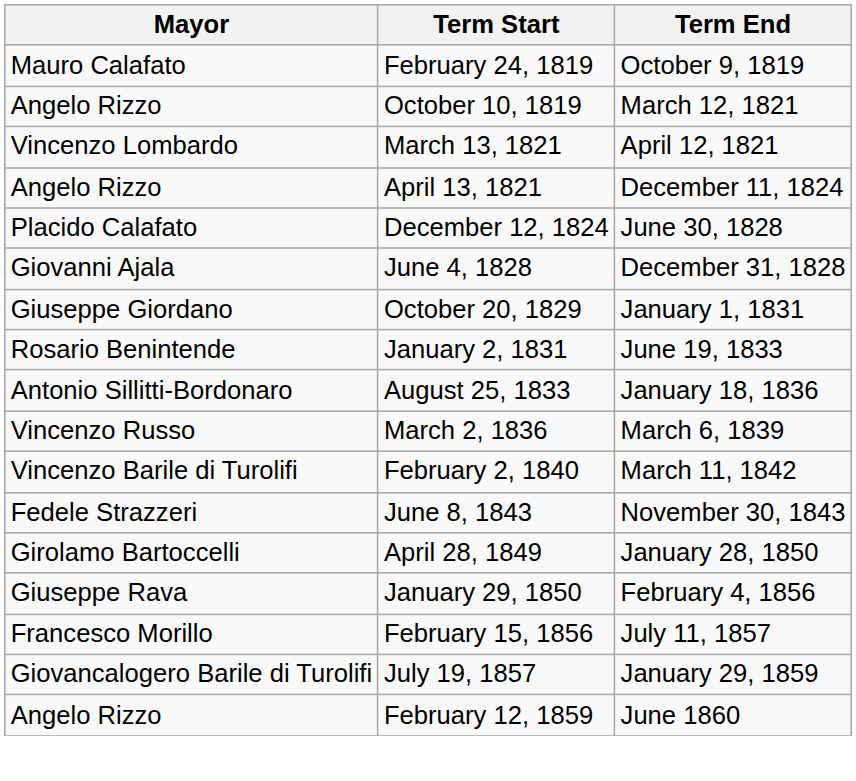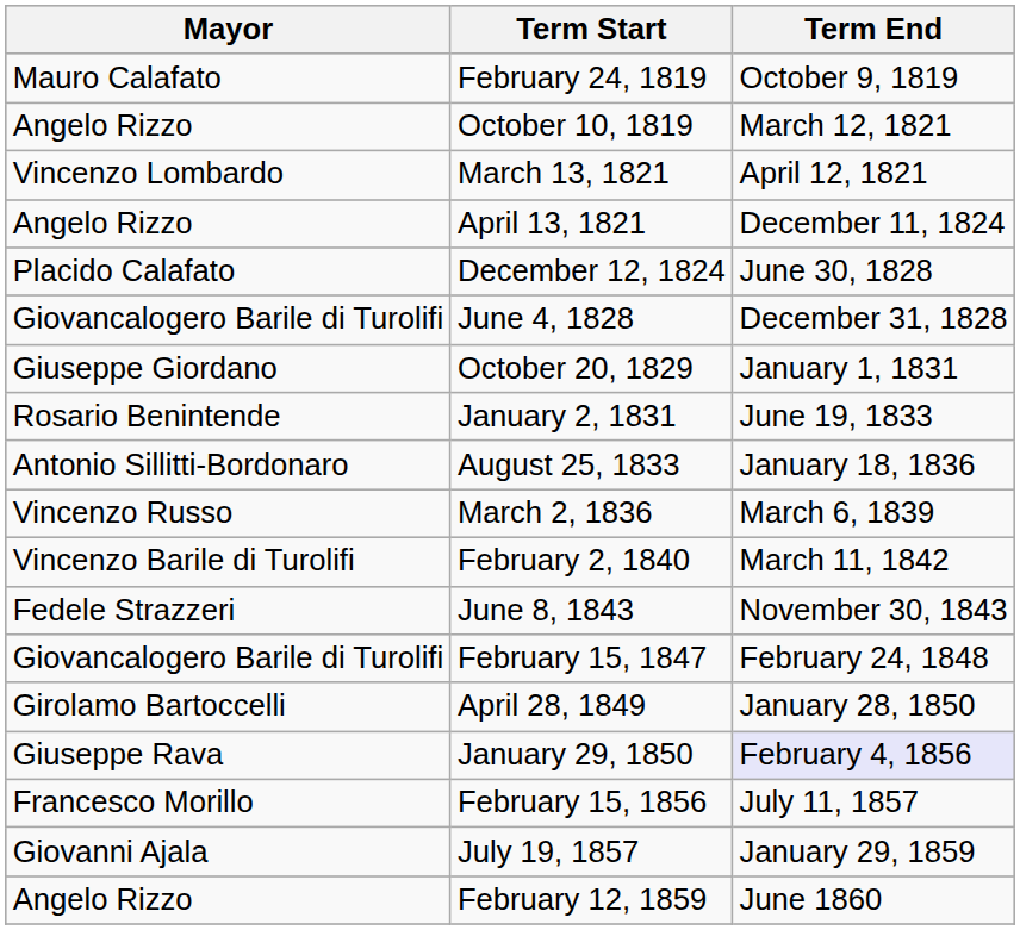June 4, 1828 | Mayor: Giovanni Ajala -> Giovancalogero Barile di Turolifi
+ row: Giovancalogero Barile di Turolifi | February 15, 1847 | February 24, 1848
January 29, 1850 | Term End: no background -> lavender background
July 19, 1857 | Mayor: Giovancalogero Barile di Turolifi -> Giovanni Ajala
